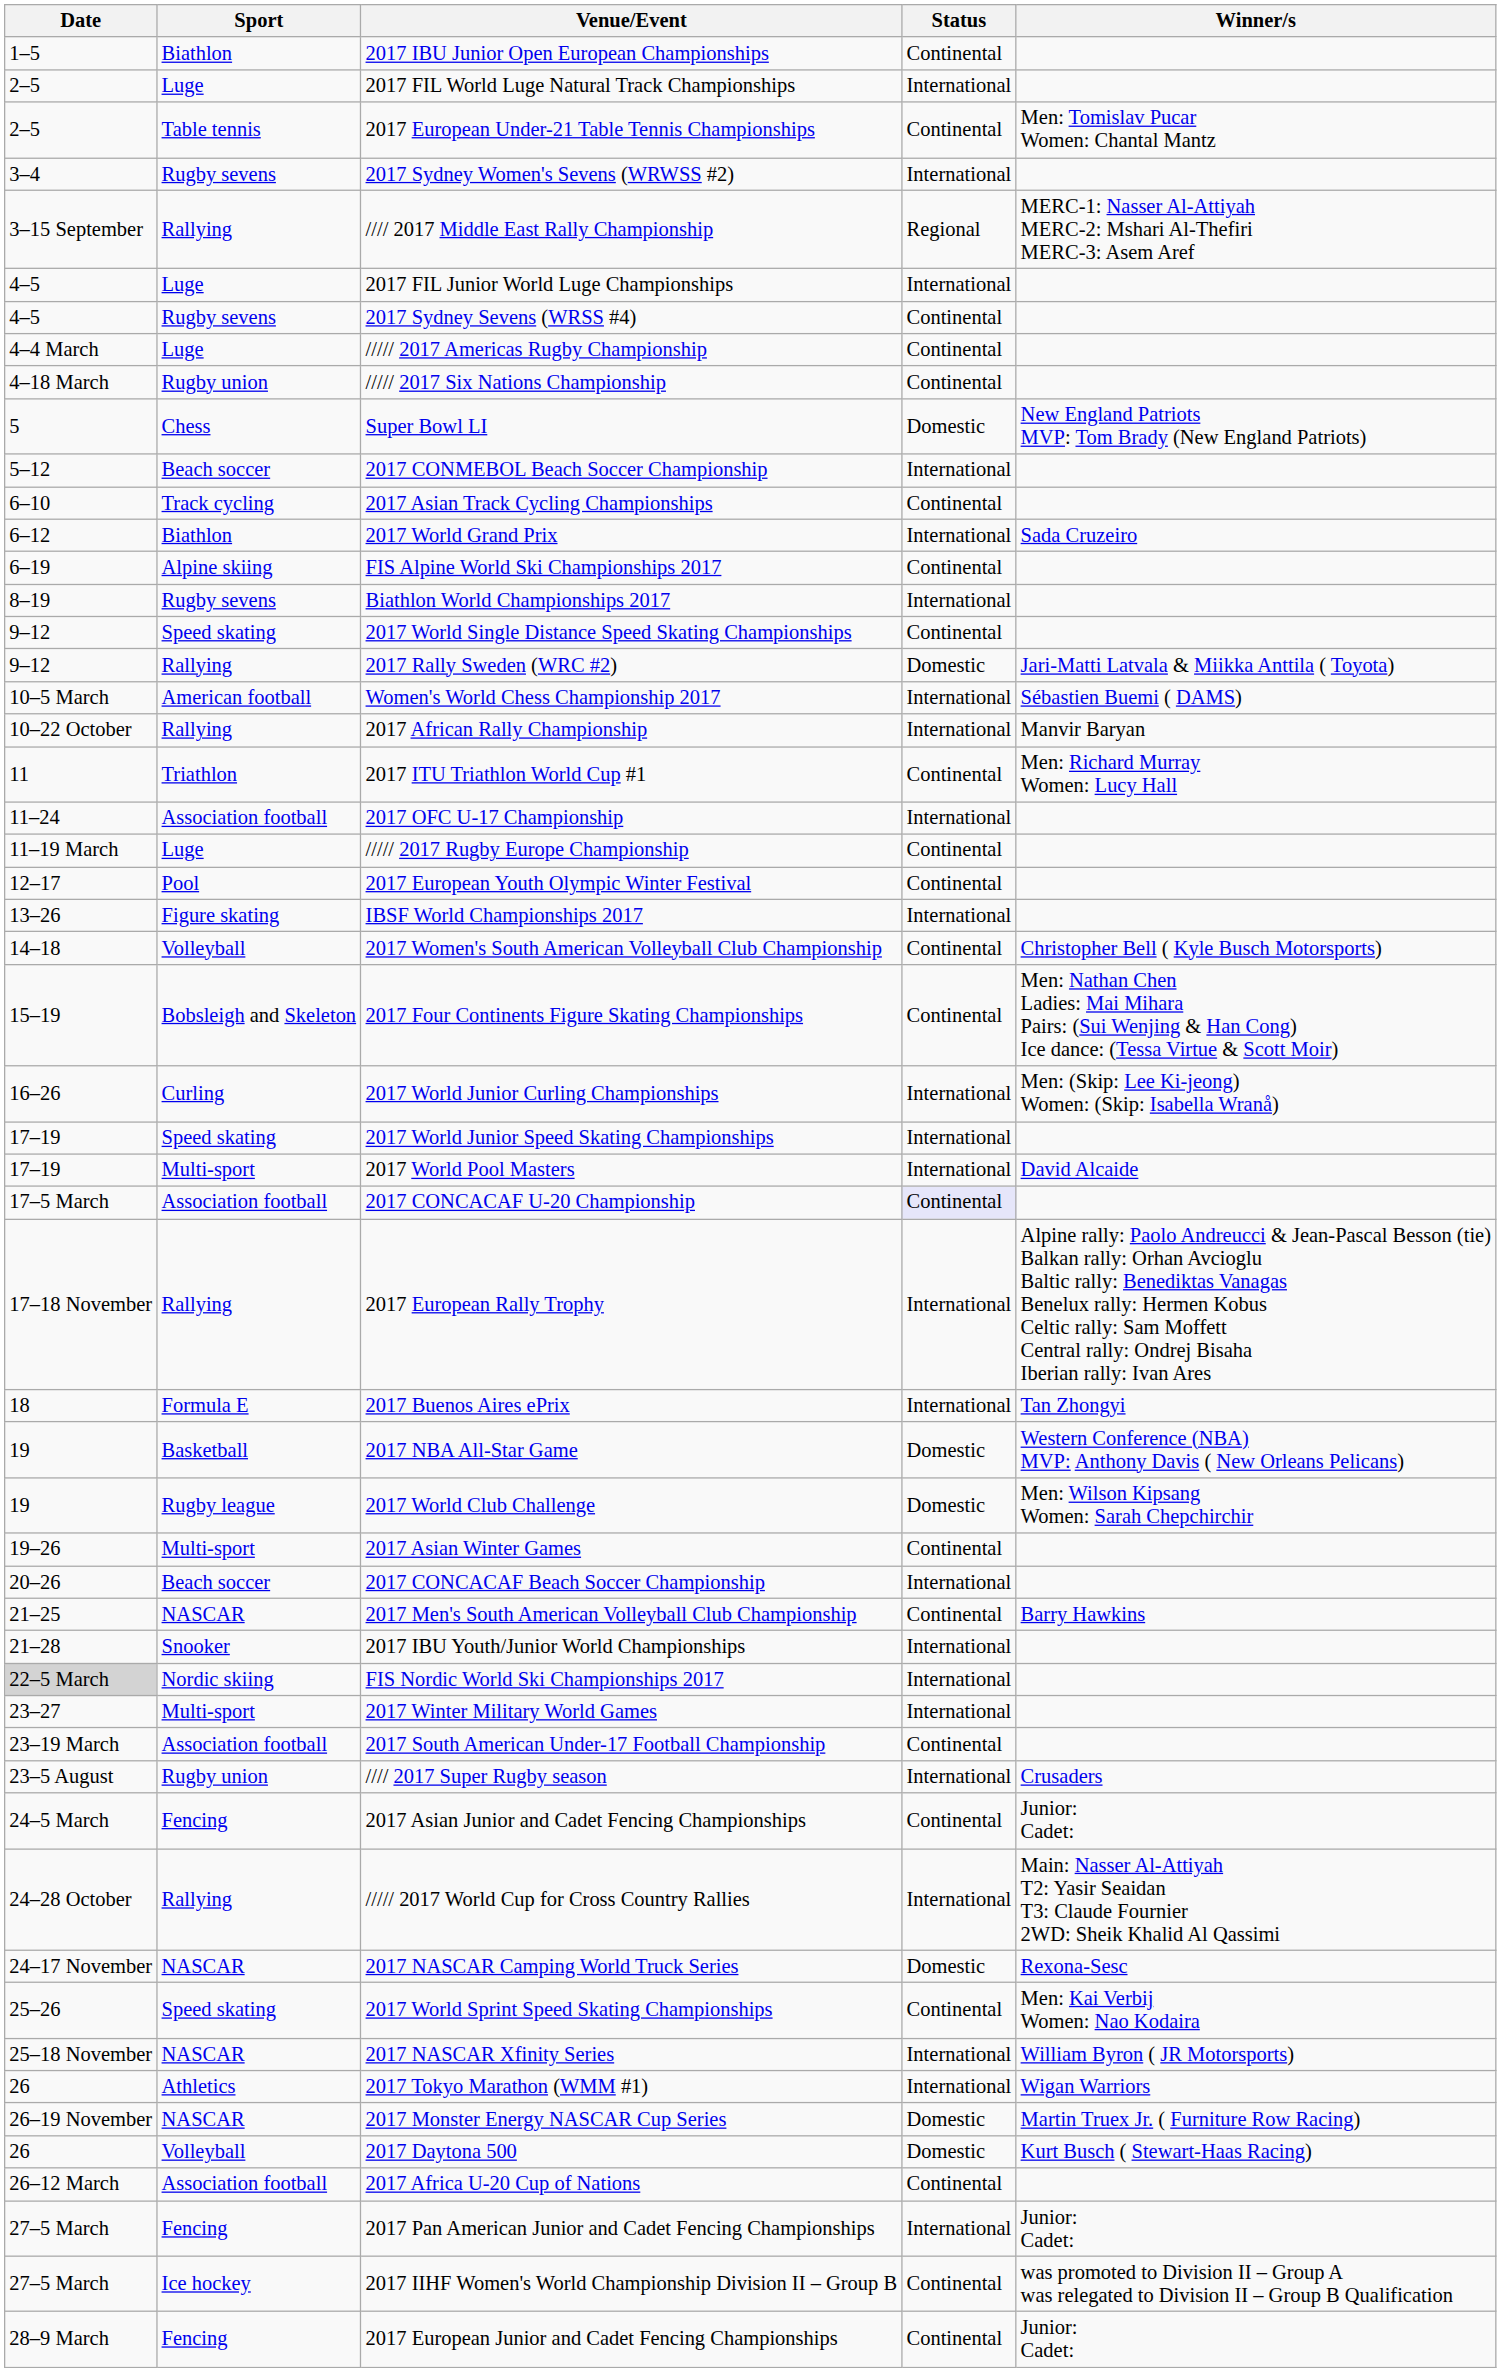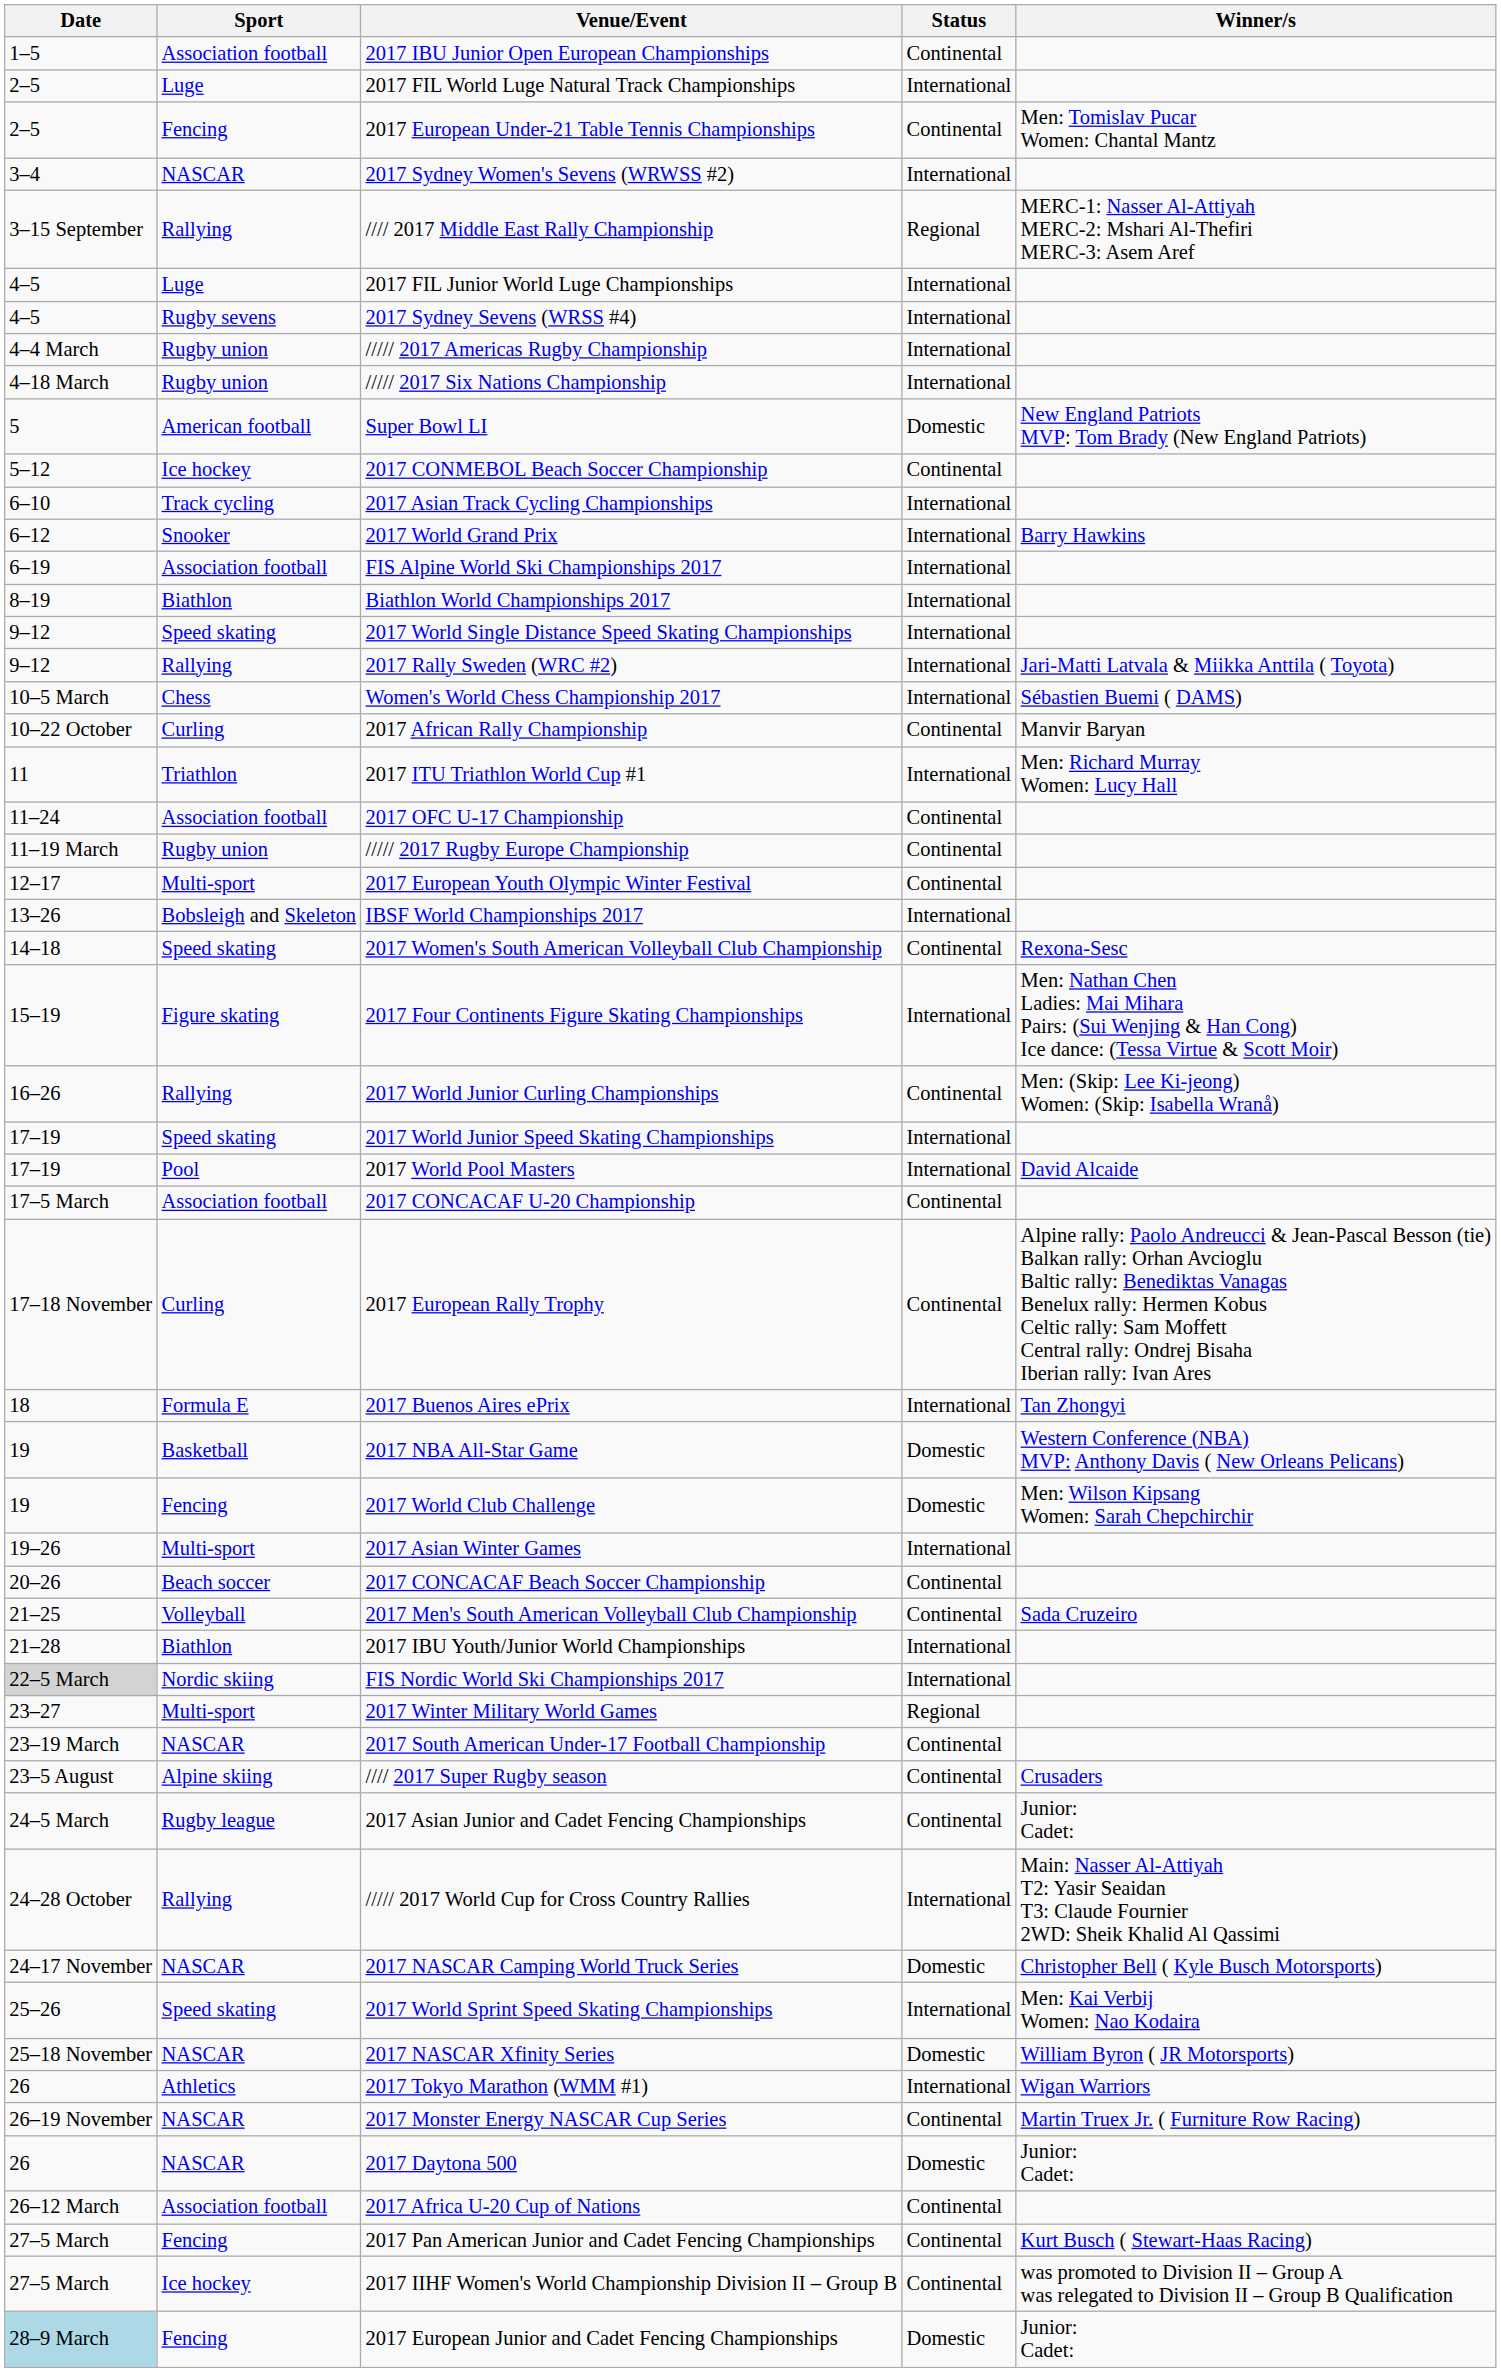2017 IBU Junior Open European Championships | Sport: Biathlon -> Association football
2017 European Under-21 Table Tennis Championships | Sport: Table tennis -> Fencing
2017 Sydney Women's Sevens (WRWSS #2) | Sport: Rugby sevens -> NASCAR
2017 Sydney Sevens (WRSS #4) | Status: Continental -> International
///// 2017 Americas Rugby Championship | Sport: Luge -> Rugby union
///// 2017 Americas Rugby Championship | Status: Continental -> International
///// 2017 Six Nations Championship | Status: Continental -> International
Super Bowl LI | Sport: Chess -> American football
2017 CONMEBOL Beach Soccer Championship | Sport: Beach soccer -> Ice hockey
2017 CONMEBOL Beach Soccer Championship | Status: International -> Continental
2017 Asian Track Cycling Championships | Status: Continental -> International
2017 World Grand Prix | Sport: Biathlon -> Snooker
2017 World Grand Prix | Winner/s: Sada Cruzeiro -> Barry Hawkins
FIS Alpine World Ski Championships 2017 | Sport: Alpine skiing -> Association football
FIS Alpine World Ski Championships 2017 | Status: Continental -> International
Biathlon World Championships 2017 | Sport: Rugby sevens -> Biathlon
2017 World Single Distance Speed Skating Championships | Status: Continental -> International
2017 Rally Sweden (WRC #2) | Status: Domestic -> International
Women's World Chess Championship 2017 | Sport: American football -> Chess
2017 African Rally Championship | Sport: Rallying -> Curling
2017 African Rally Championship | Status: International -> Continental
2017 ITU Triathlon World Cup #1 | Status: Continental -> International
2017 OFC U-17 Championship | Status: International -> Continental
///// 2017 Rugby Europe Championship | Sport: Luge -> Rugby union
2017 European Youth Olympic Winter Festival | Sport: Pool -> Multi-sport
IBSF World Championships 2017 | Sport: Figure skating -> Bobsleigh and Skeleton
2017 Women's South American Volleyball Club Championship | Sport: Volleyball -> Speed skating
2017 Women's South American Volleyball Club Championship | Winner/s: Christopher Bell ( Kyle Busch Motorsports) -> Rexona-Sesc
2017 Four Continents Figure Skating Championships | Sport: Bobsleigh and Skeleton -> Figure skating
2017 Four Continents Figure Skating Championships | Status: Continental -> International
2017 World Junior Curling Championships | Sport: Curling -> Rallying
2017 World Junior Curling Championships | Status: International -> Continental
2017 World Pool Masters | Sport: Multi-sport -> Pool
2017 CONCACAF U-20 Championship | Status: lavender background -> no background
2017 European Rally Trophy | Sport: Rallying -> Curling
2017 European Rally Trophy | Status: International -> Continental
2017 World Club Challenge | Sport: Rugby league -> Fencing
2017 Asian Winter Games | Status: Continental -> International
2017 CONCACAF Beach Soccer Championship | Status: International -> Continental
2017 Men's South American Volleyball Club Championship | Sport: NASCAR -> Volleyball
2017 Men's South American Volleyball Club Championship | Winner/s: Barry Hawkins -> Sada Cruzeiro
2017 IBU Youth/Junior World Championships | Sport: Snooker -> Biathlon
2017 Winter Military World Games | Status: International -> Regional
2017 South American Under-17 Football Championship | Sport: Association football -> NASCAR
//// 2017 Super Rugby season | Sport: Rugby union -> Alpine skiing
//// 2017 Super Rugby season | Status: International -> Continental
2017 Asian Junior and Cadet Fencing Championships | Sport: Fencing -> Rugby league
2017 NASCAR Camping World Truck Series | Winner/s: Rexona-Sesc -> Christopher Bell ( Kyle Busch Motorsports)
2017 World Sprint Speed Skating Championships | Status: Continental -> International
2017 NASCAR Xfinity Series | Status: International -> Domestic
2017 Monster Energy NASCAR Cup Series | Status: Domestic -> Continental
2017 Daytona 500 | Sport: Volleyball -> NASCAR
2017 Daytona 500 | Winner/s: Kurt Busch ( Stewart-Haas Racing) -> Junior: Cadet:
2017 Pan American Junior and Cadet Fencing Championships | Status: International -> Continental
2017 Pan American Junior and Cadet Fencing Championships | Winner/s: Junior: Cadet: -> Kurt Busch ( Stewart-Haas Racing)
2017 European Junior and Cadet Fencing Championships | Date: no background -> lightblue background
2017 European Junior and Cadet Fencing Championships | Status: Continental -> Domestic
